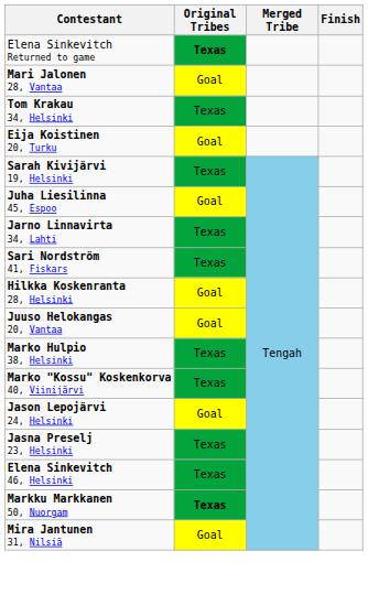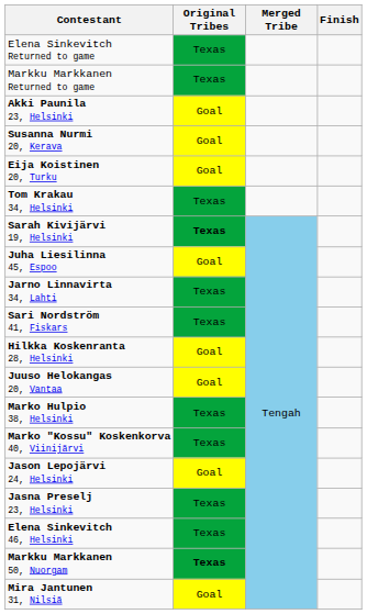Elena Sinkevitch Returned to game | Original Tribes: bold -> normal
- row: Mari Jalonen 28, Vantaa | Goal
+ row: Markku Markkanen Returned to game | Texas
+ row: Akki Paunila 23, Helsinki | Goal
+ row: Susanna Nurmi 20, Kerava | Goal
rows swapped: Tom Krakau 34, Helsinki <-> Eija Koistinen 20, Turku
Sarah Kivijärvi 19, Helsinki | Original Tribes: normal -> bold
